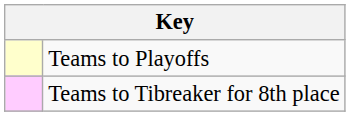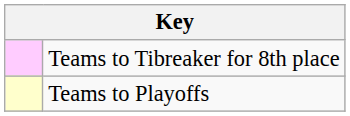rows swapped: Teams to Playoffs <-> Teams to Tibreaker for 8th place
